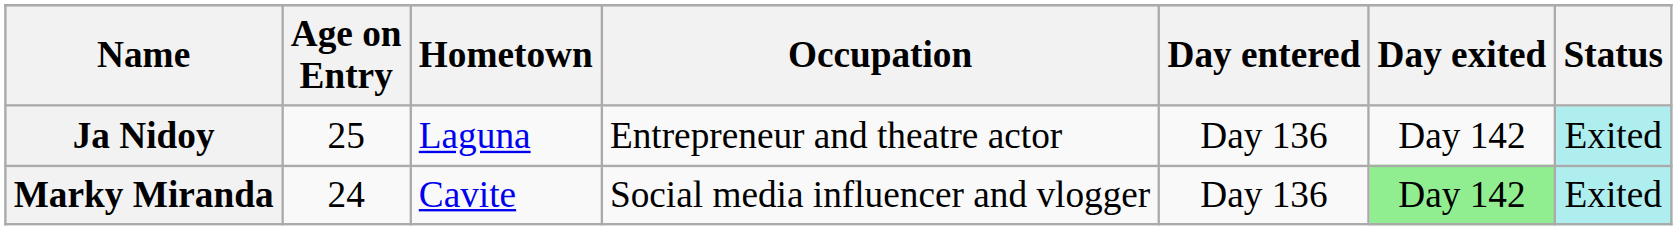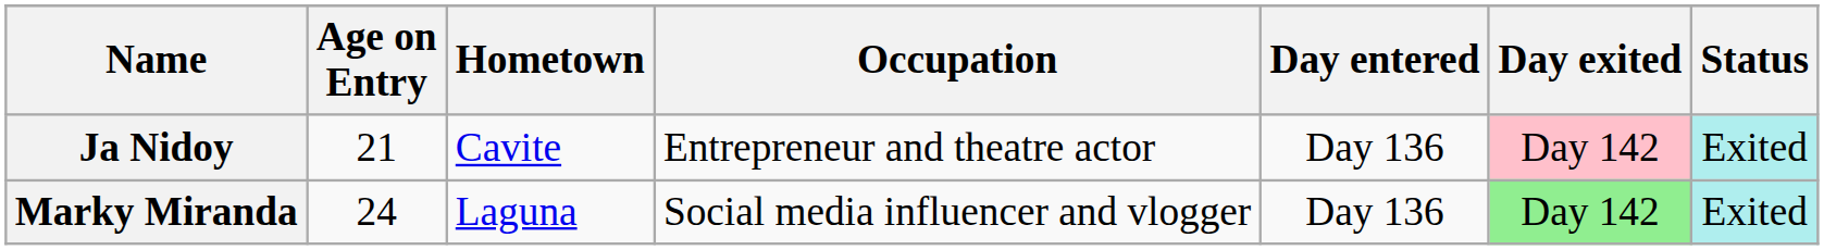Ja Nidoy | Age on Entry: 25 -> 21
Ja Nidoy | Hometown: Laguna -> Cavite
Ja Nidoy | Day exited: no background -> pink background
Marky Miranda | Hometown: Cavite -> Laguna
